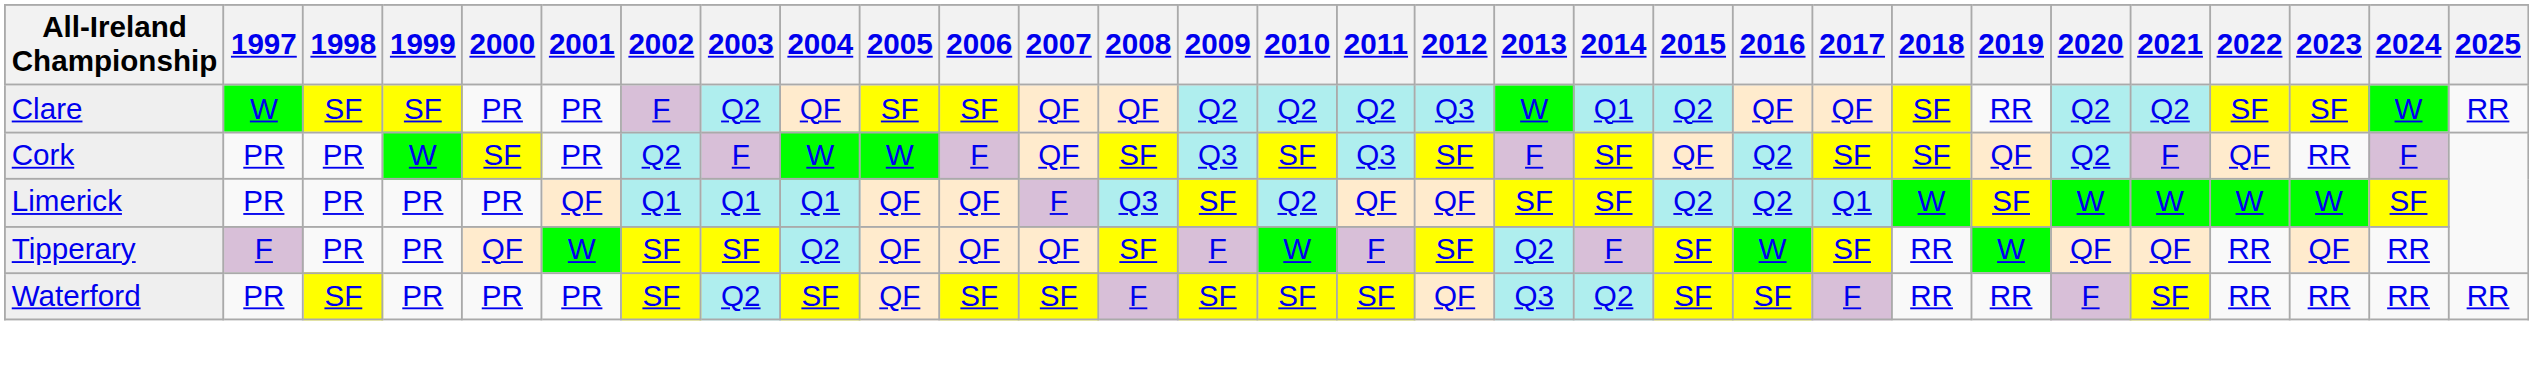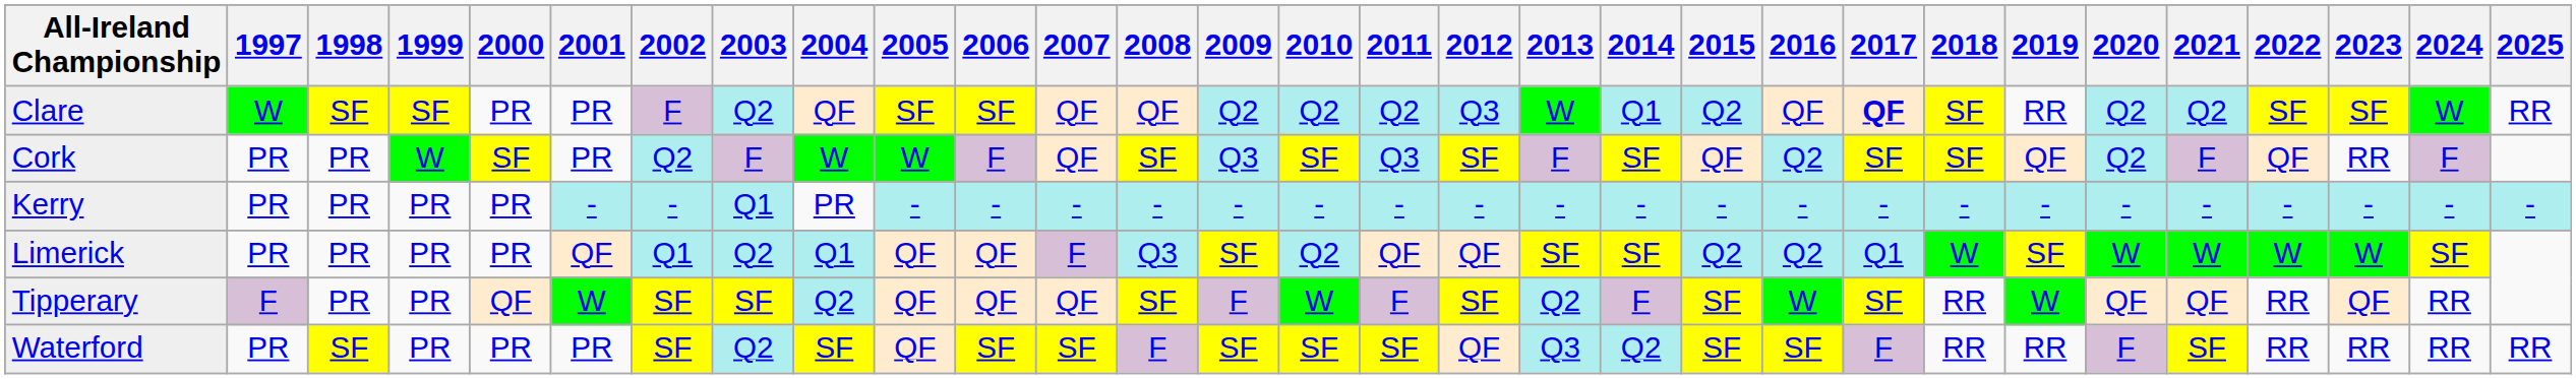Clare | 2017: normal -> bold
+ row: Kerry | PR | PR | PR | PR | - | - | Q1 | PR | - | - | - | - | - | - | - | - | - | - | - | - | - | - | - | - | - | - | - | - | -
Limerick | 2003: Q1 -> Q2
